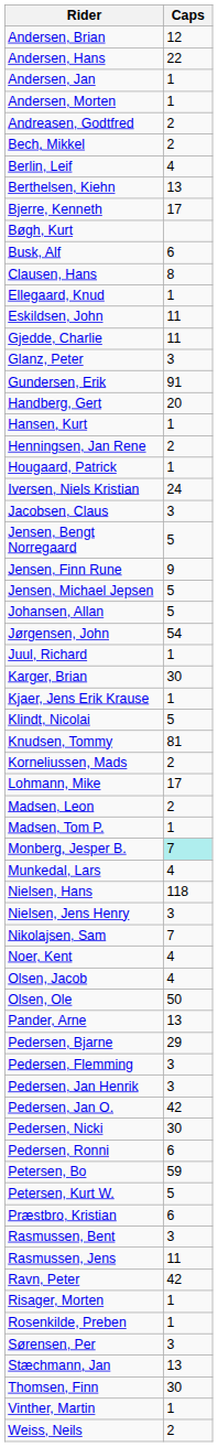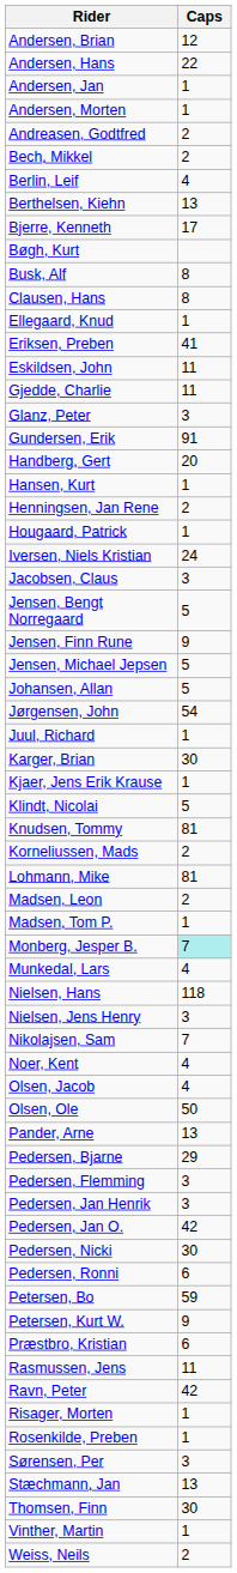Busk, Alf | Caps: 6 -> 8
+ row: Eriksen, Preben | 41
Lohmann, Mike | Caps: 17 -> 81
Petersen, Kurt W. | Caps: 5 -> 9
- row: Rasmussen, Bent | 3
